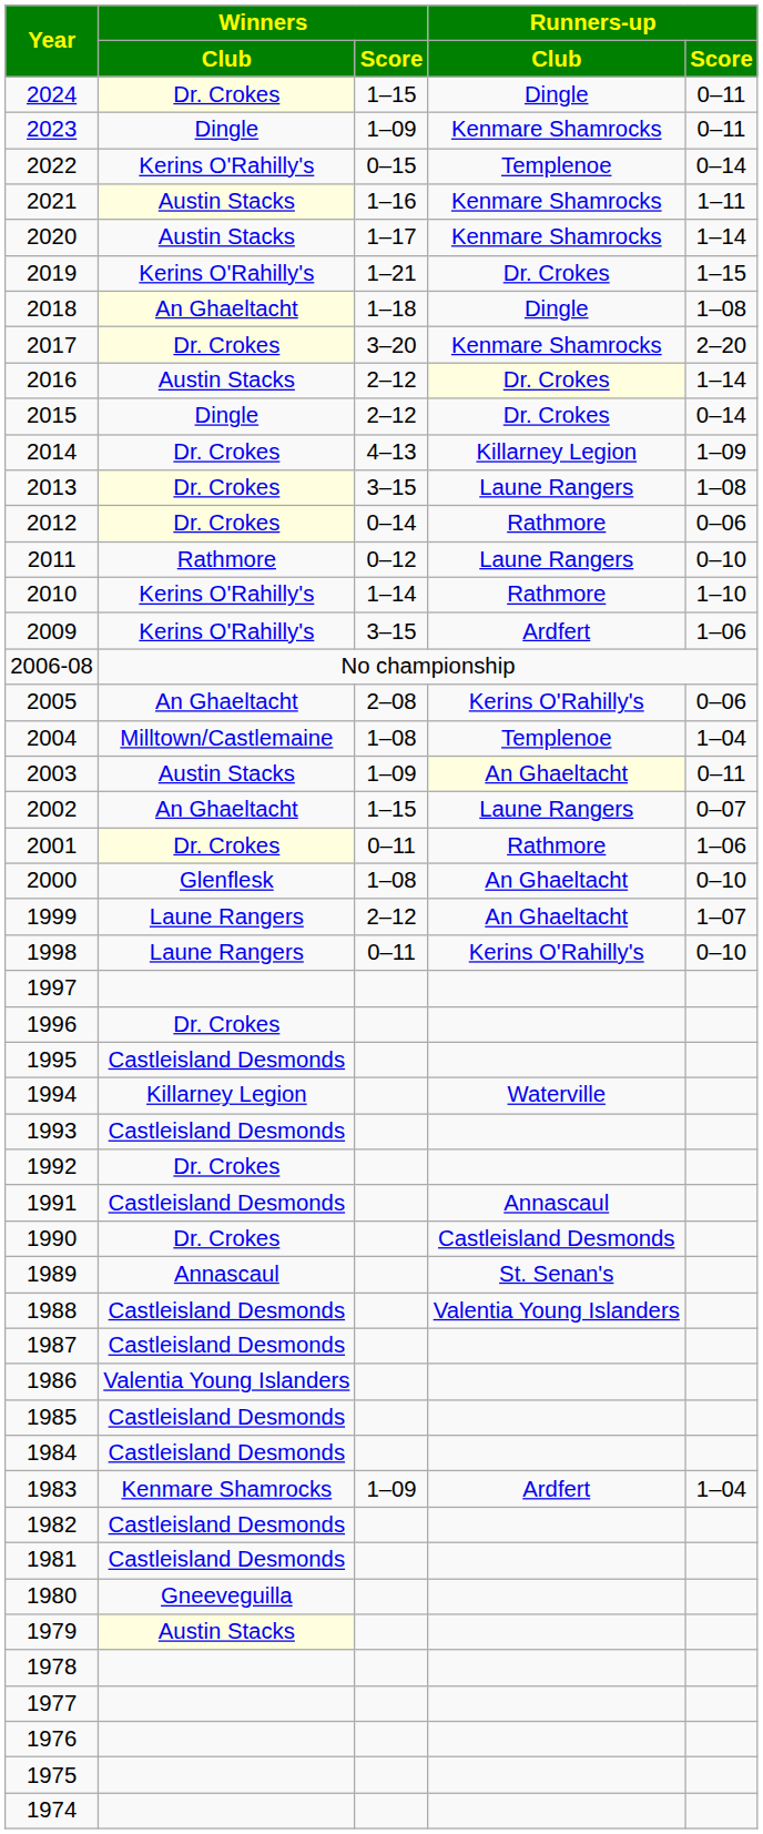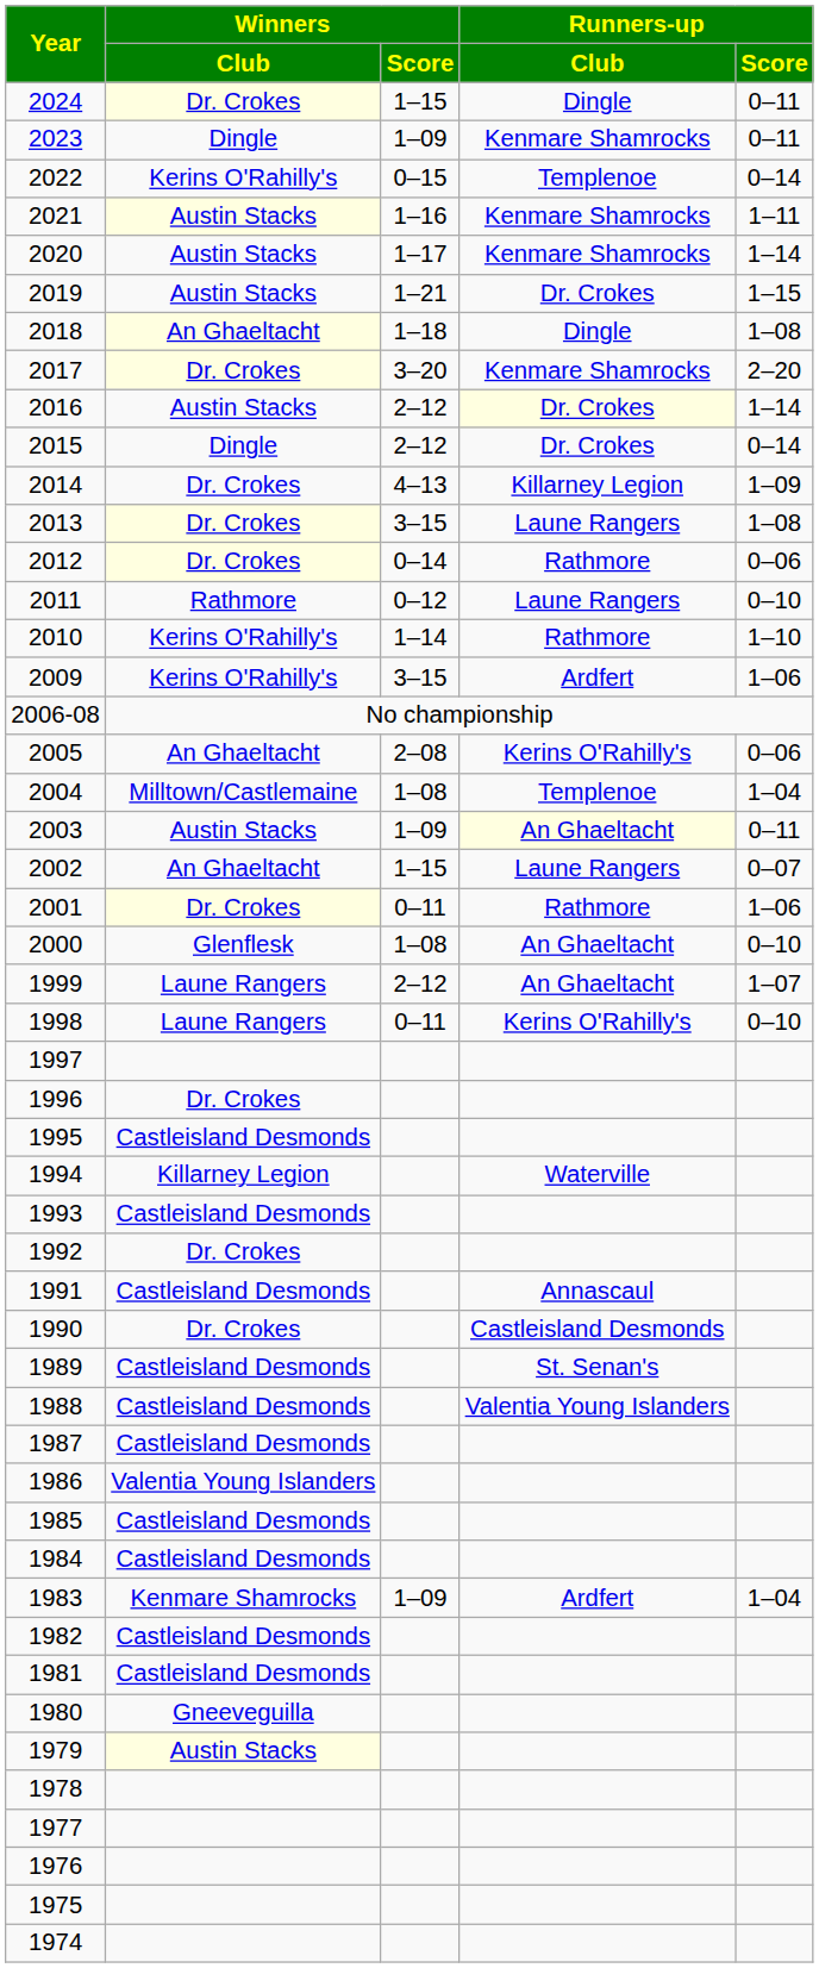2019 | Winners / Club: Kerins O'Rahilly's -> Austin Stacks
1989 | Winners / Club: Annascaul -> Castleisland Desmonds
